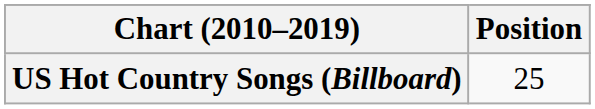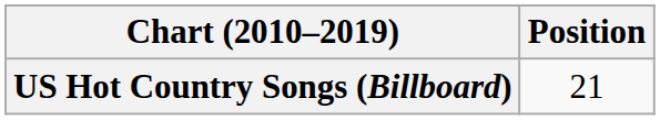US Hot Country Songs (Billboard) | Position: 25 -> 21
